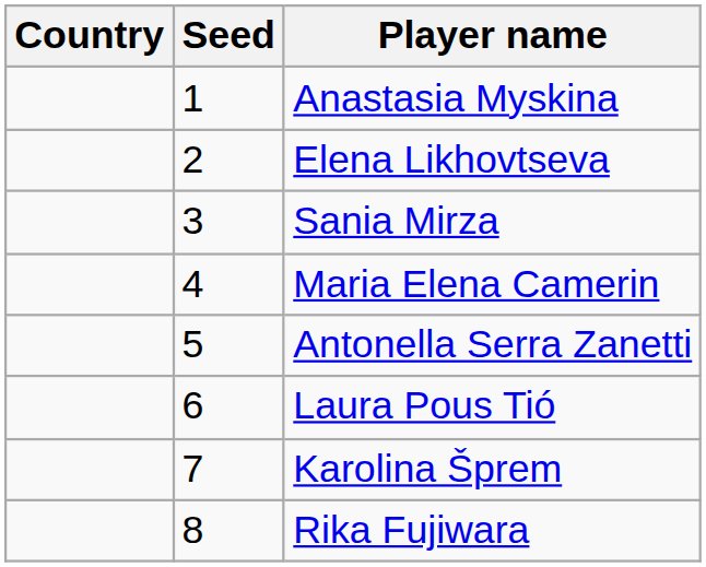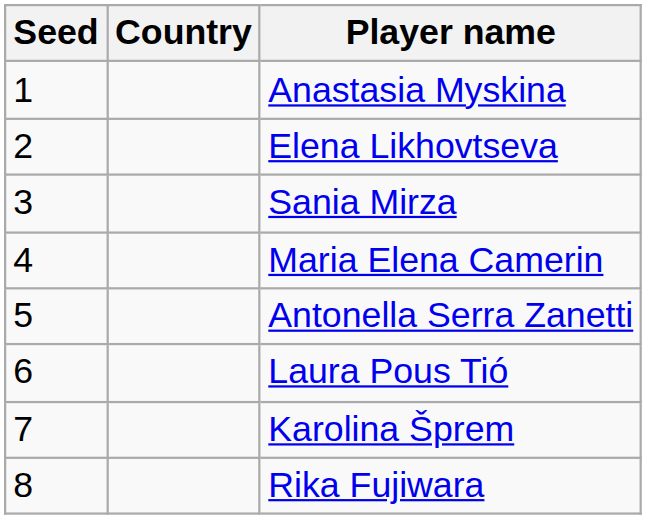columns swapped: Seed <-> Country
